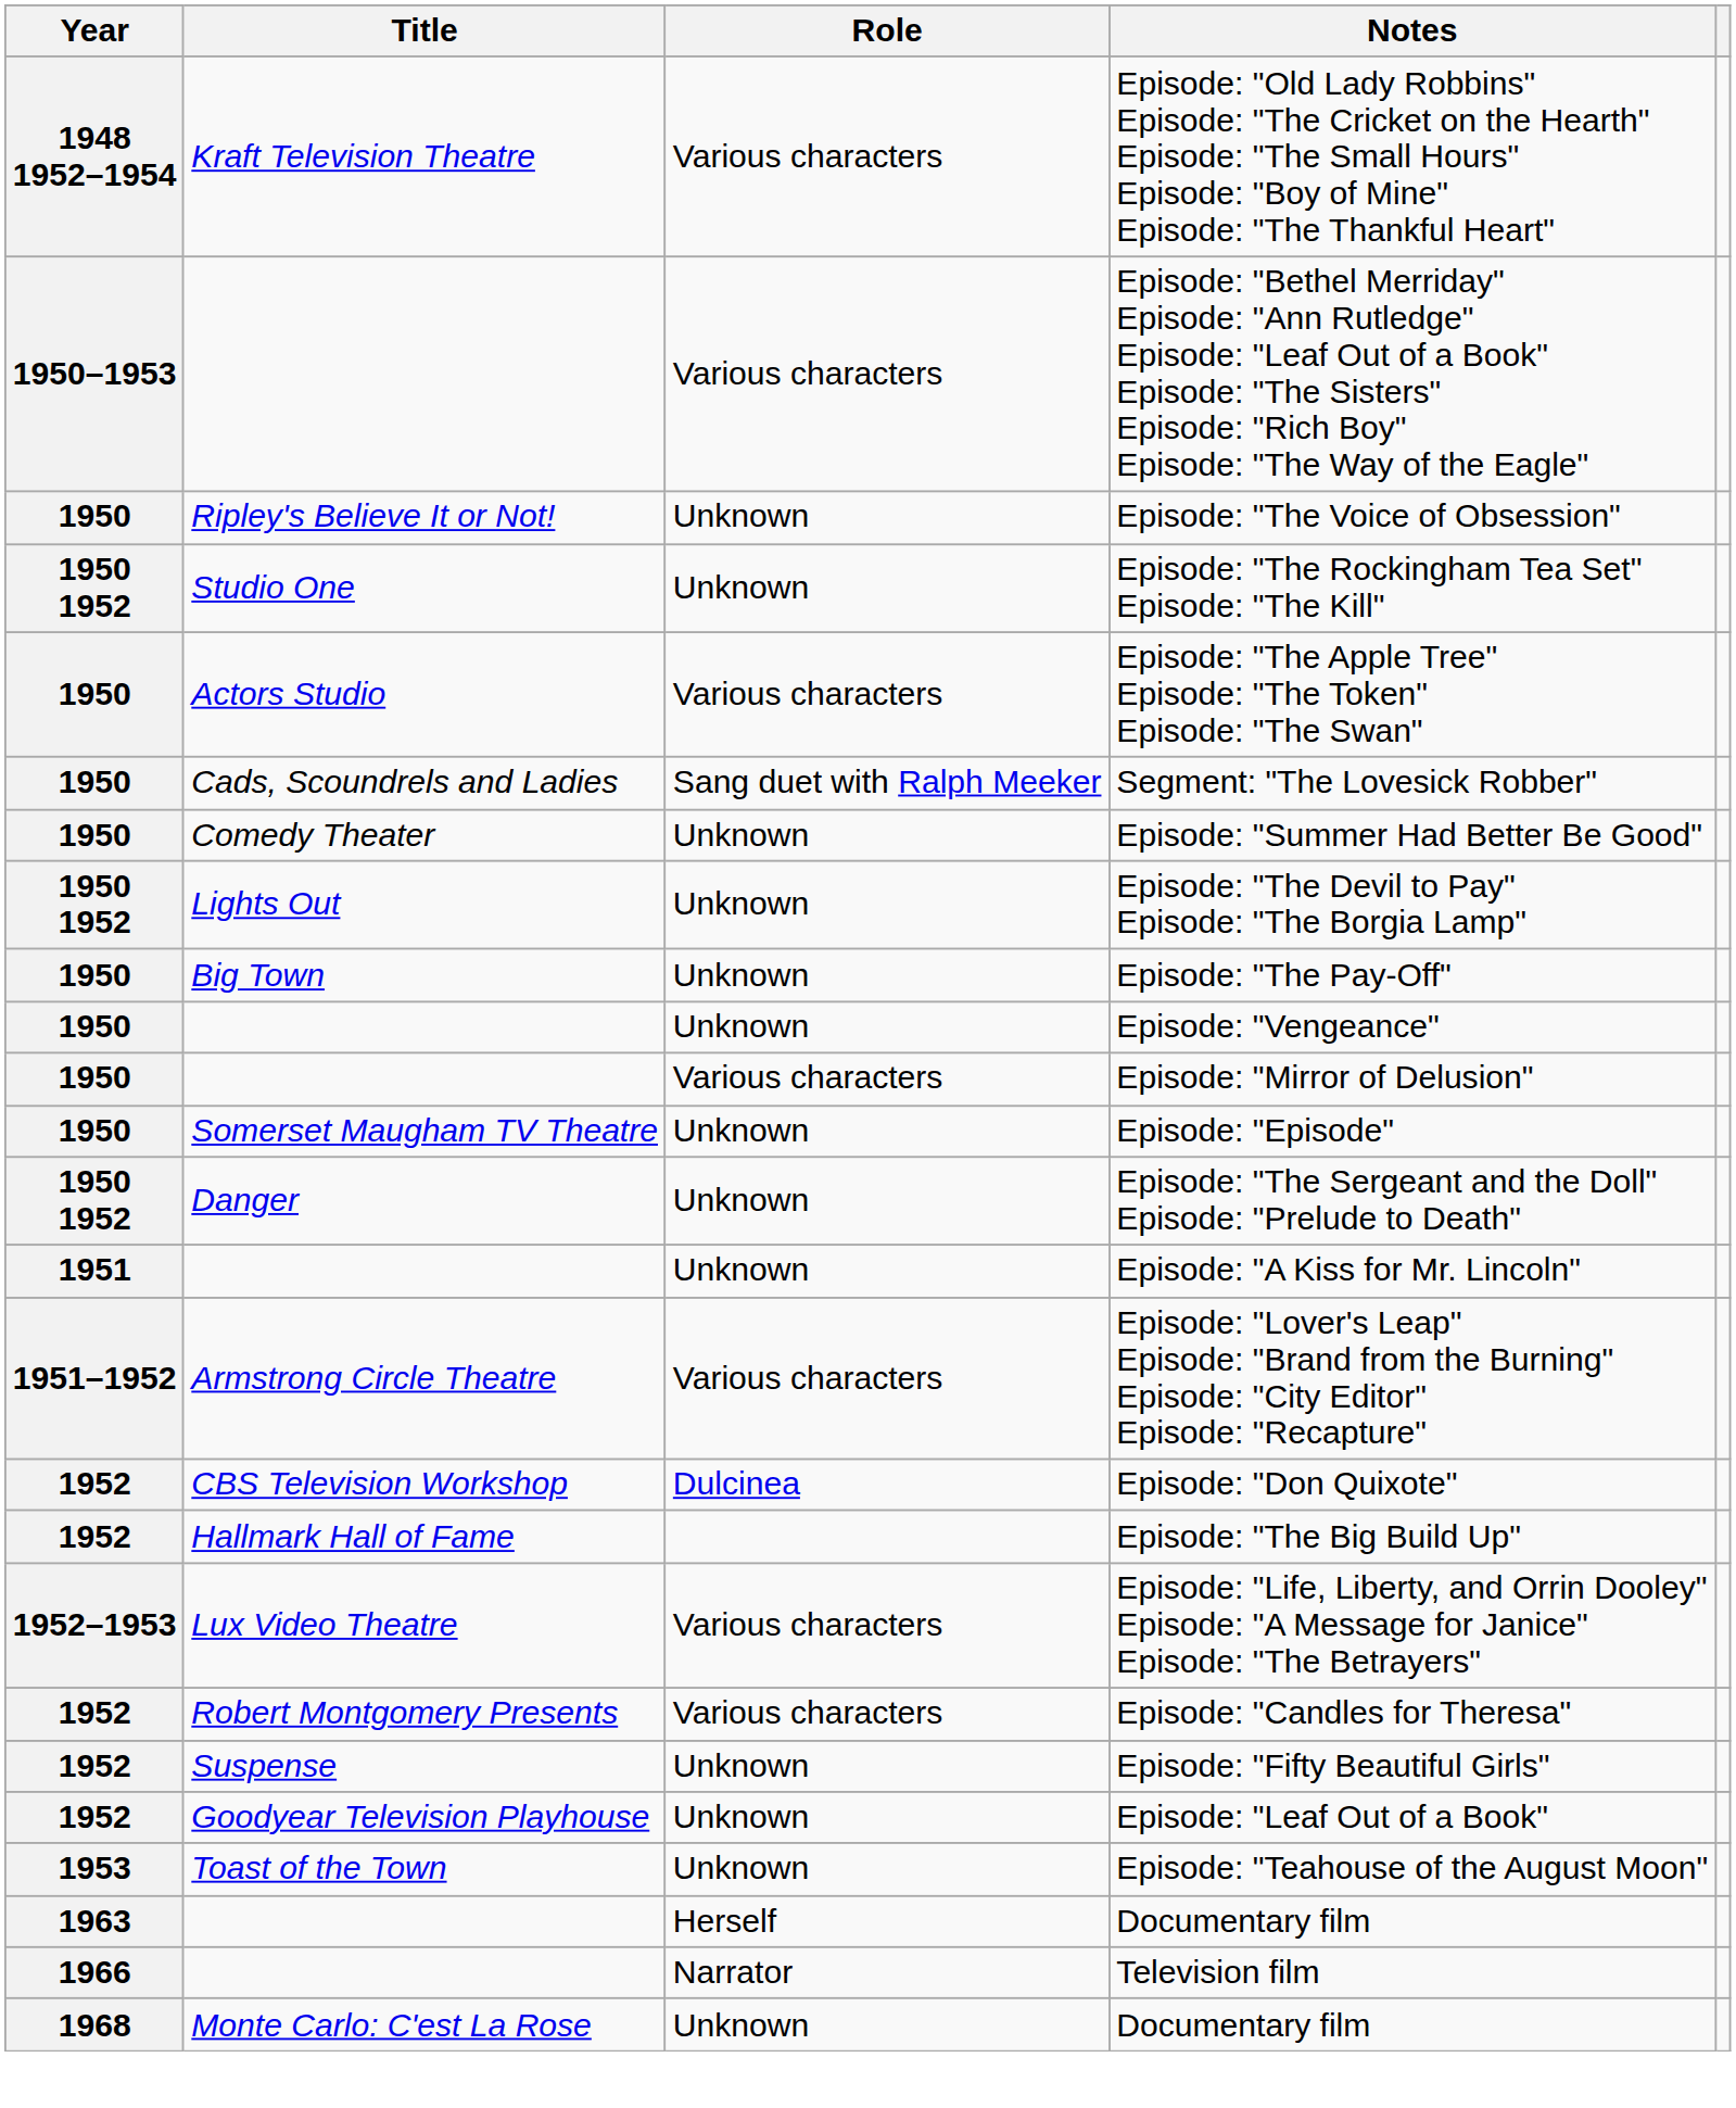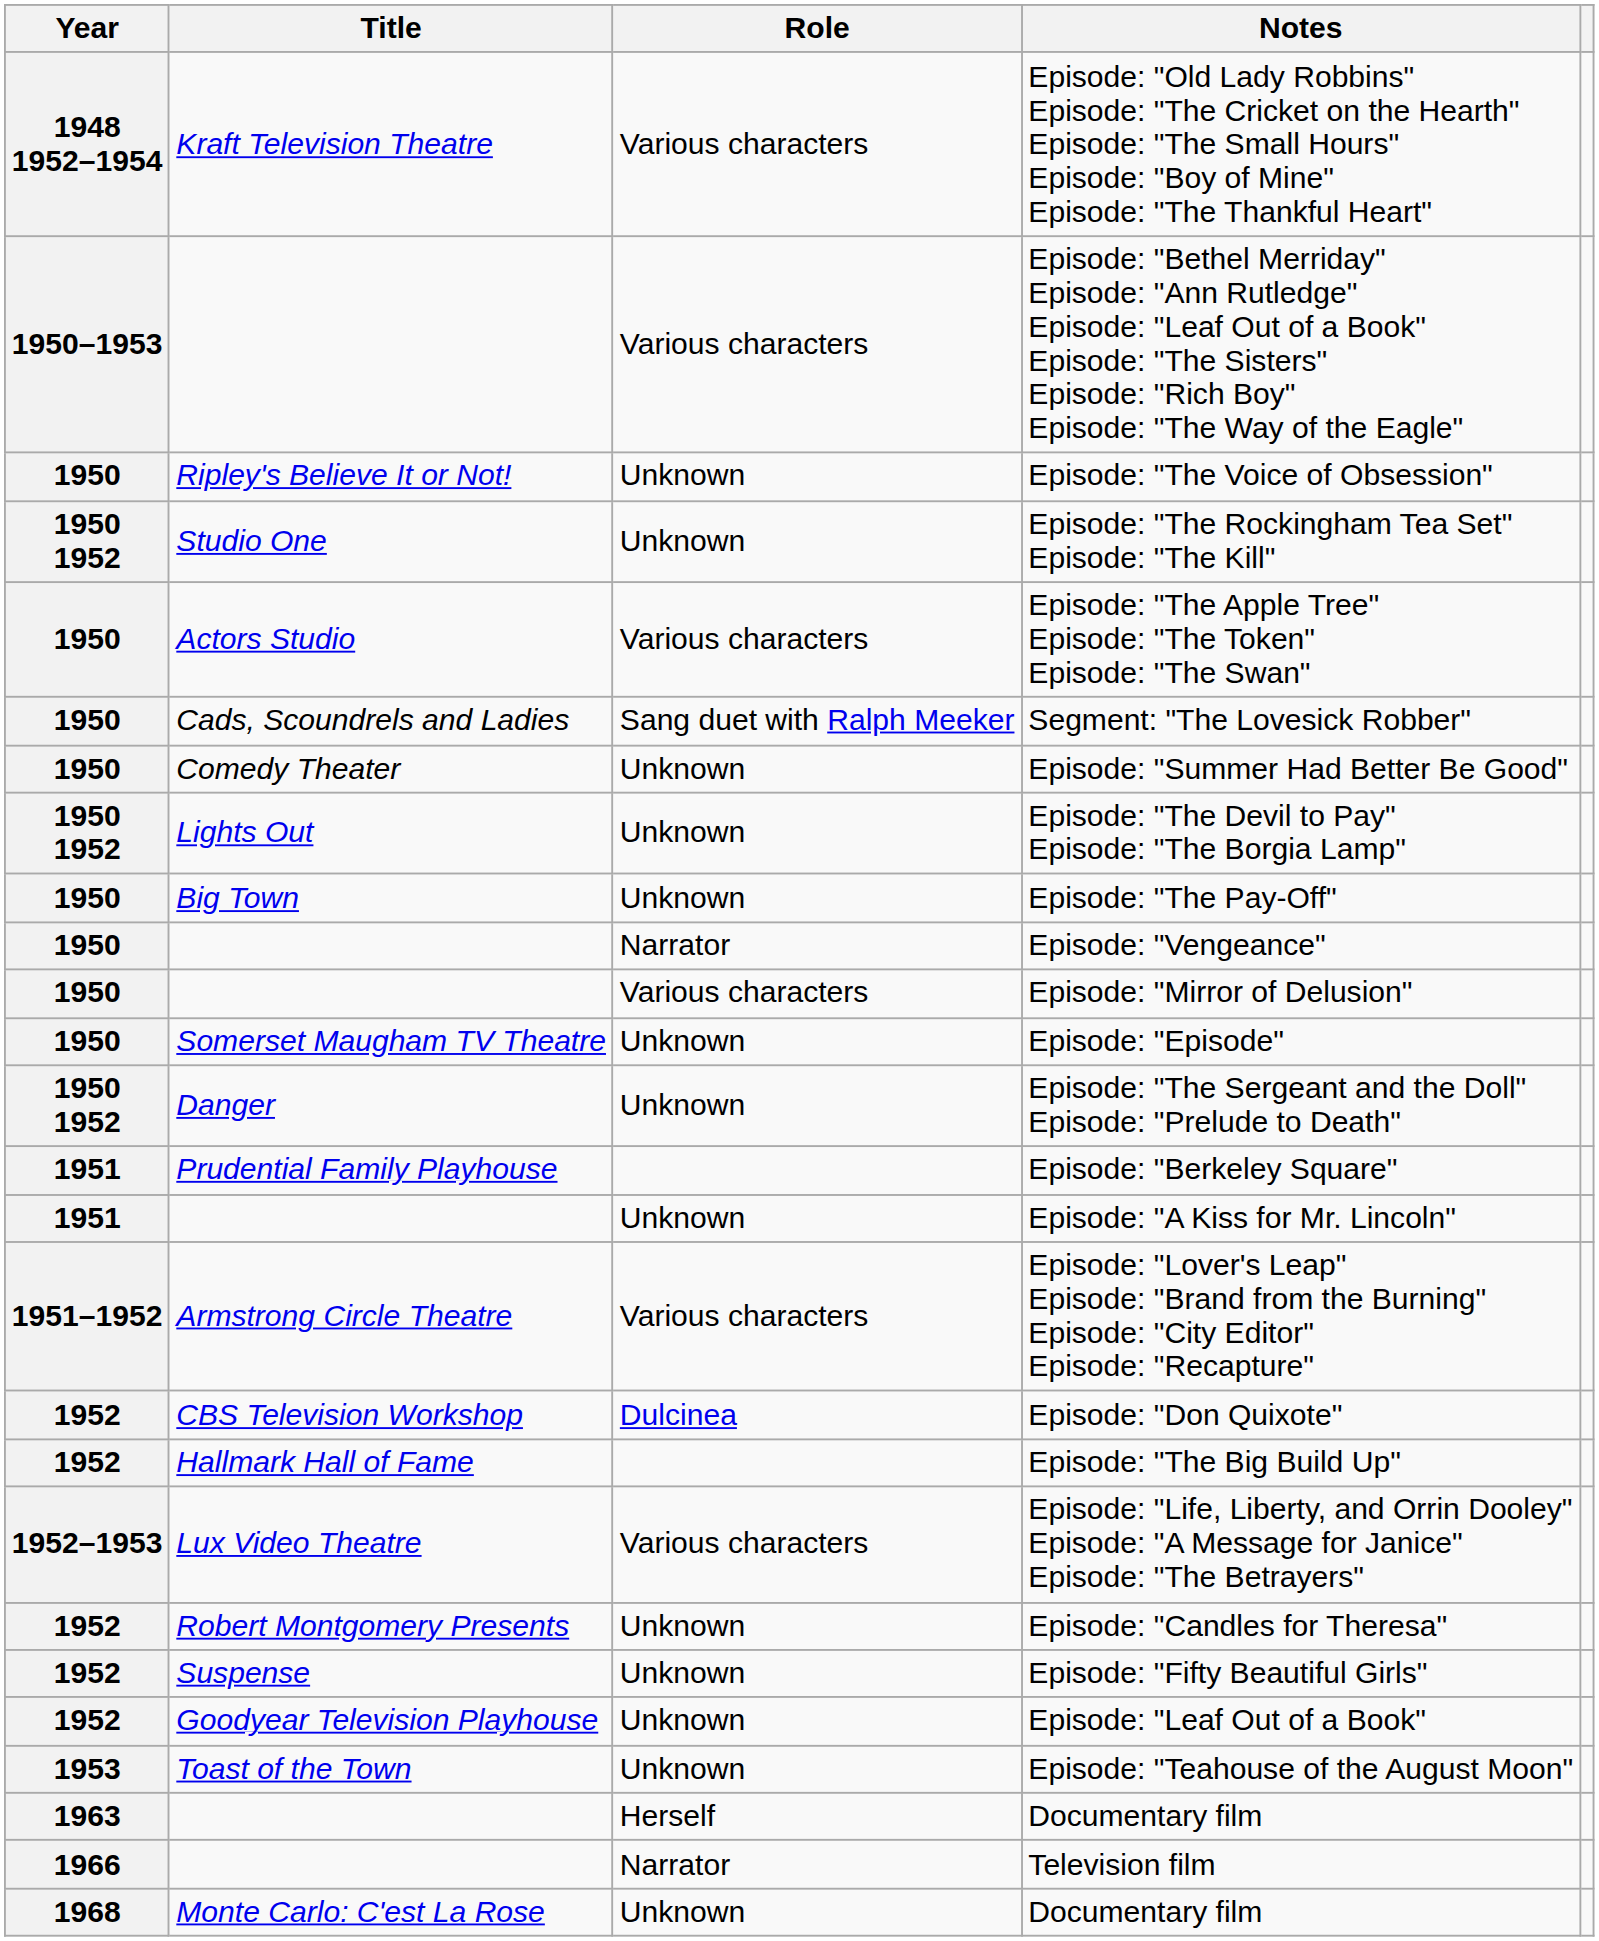Episode: "Vengeance" | Role: Unknown -> Narrator
+ row: 1951 | Prudential Family Playhouse | Episode: "Berkeley Square"
Episode: "Candles for Theresa" | Role: Various characters -> Unknown
